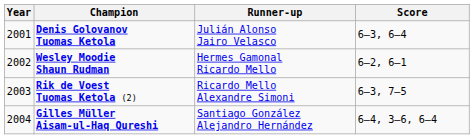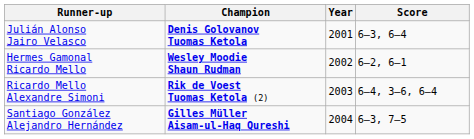columns swapped: Year <-> Runner-up
Rik de Voest Tuomas Ketola (2) | Score: 6–3, 7–5 -> 6–4, 3–6, 6–4
Gilles Müller Aisam-ul-Haq Qureshi | Score: 6–4, 3–6, 6–4 -> 6–3, 7–5
